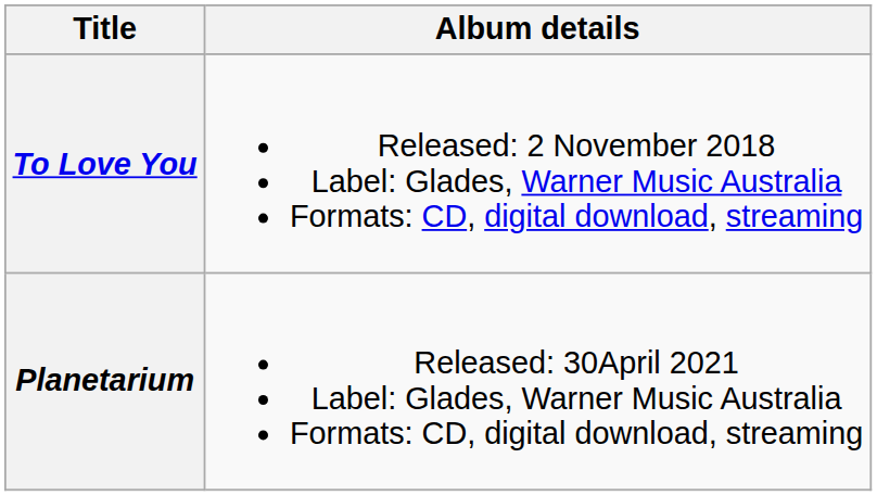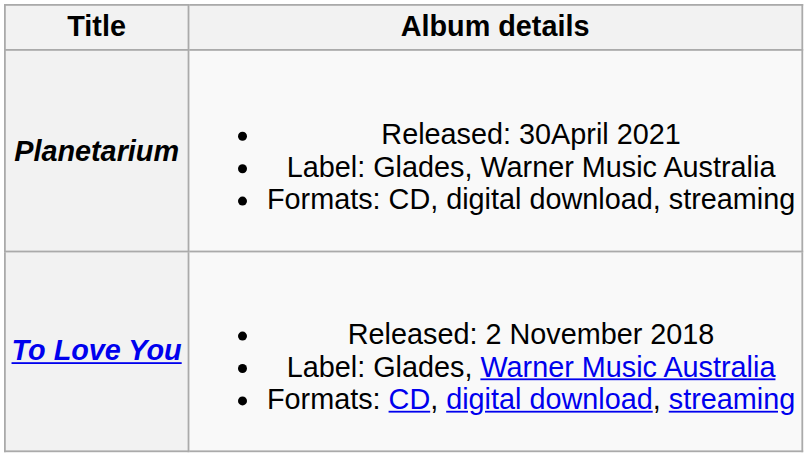rows swapped: To Love You <-> Planetarium
